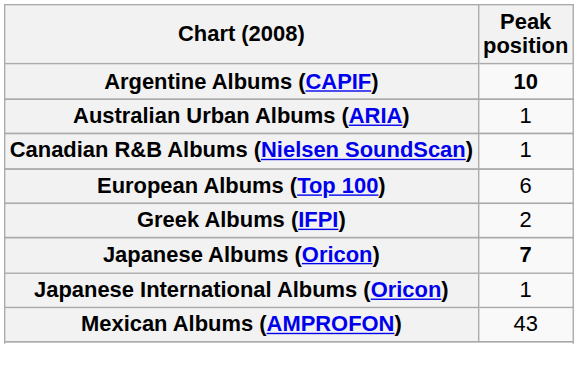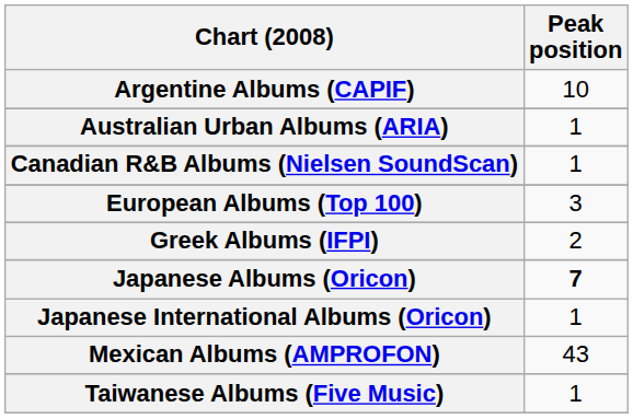Argentine Albums (CAPIF) | Peak position: bold -> normal
European Albums (Top 100) | Peak position: 6 -> 3
+ row: Taiwanese Albums (Five Music) | 1
